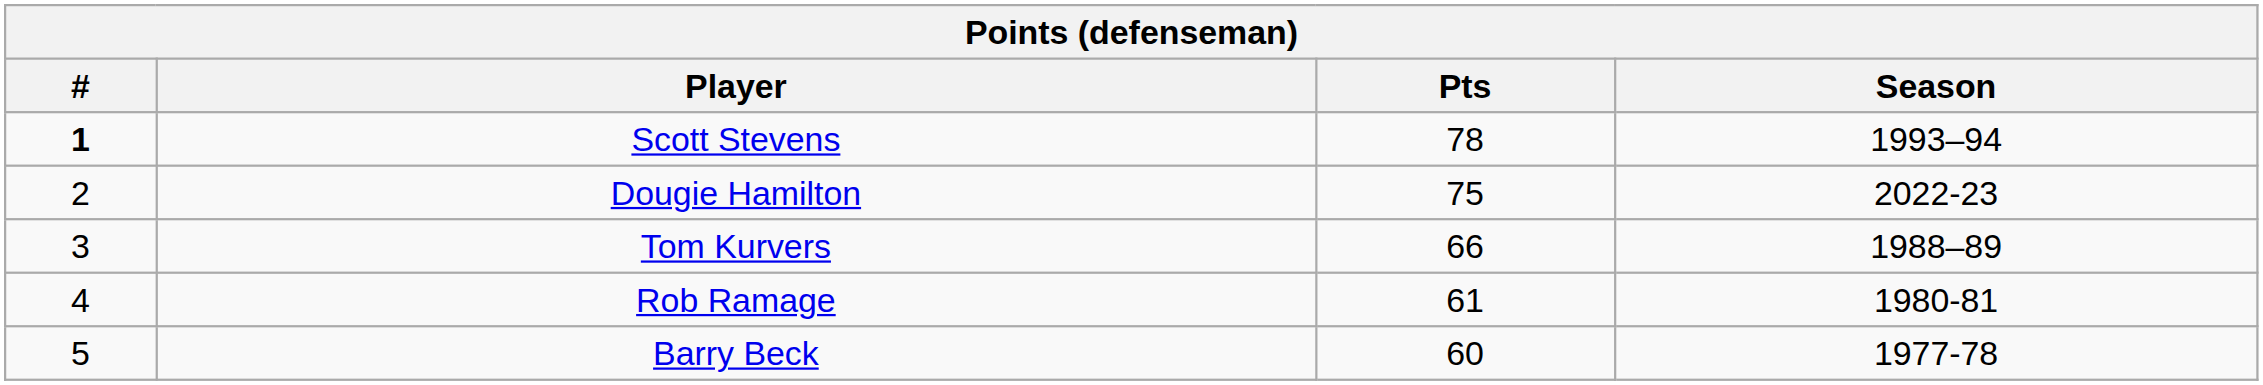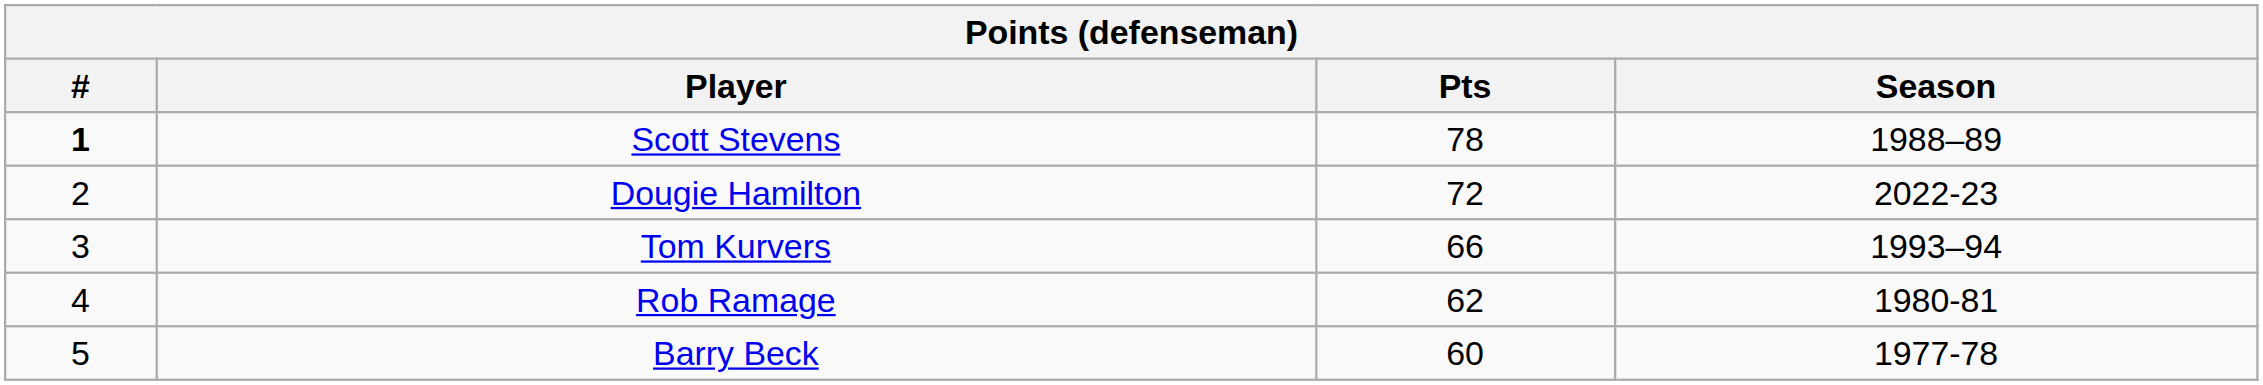Scott Stevens | Season: 1993–94 -> 1988–89
Dougie Hamilton | Pts: 75 -> 72
Tom Kurvers | Season: 1988–89 -> 1993–94
Rob Ramage | Pts: 61 -> 62
